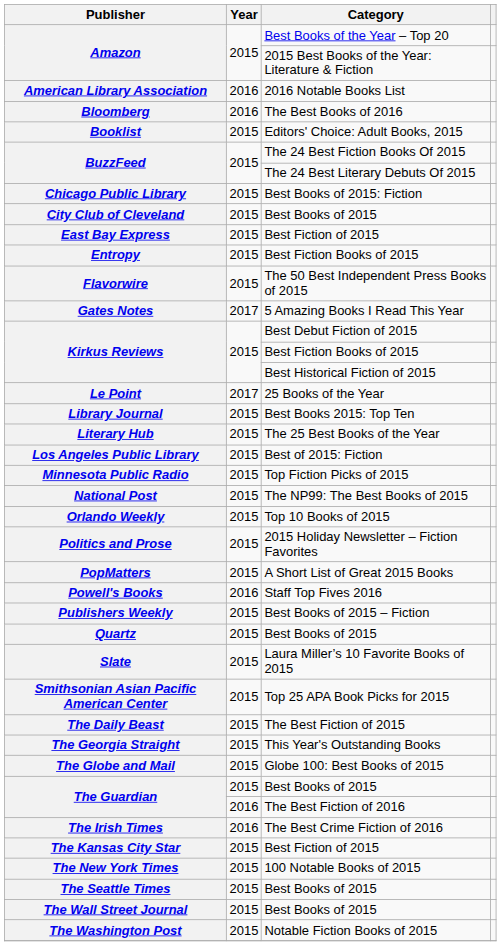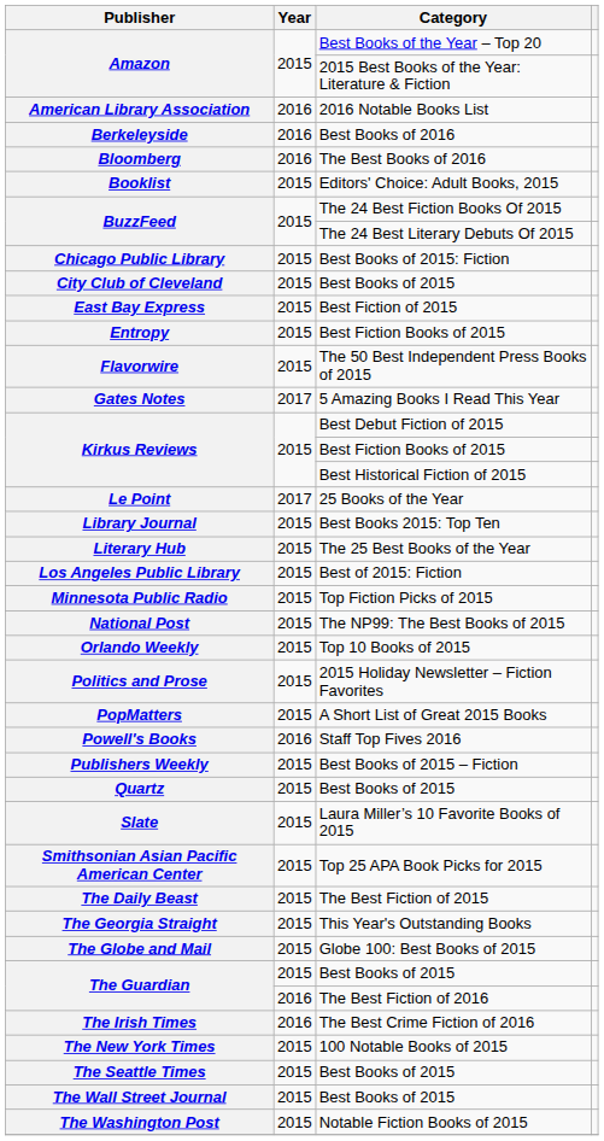+ row: Berkeleyside | 2016 | Best Books of 2016
- row: The Kansas City Star | 2015 | Best Fiction of 2015
